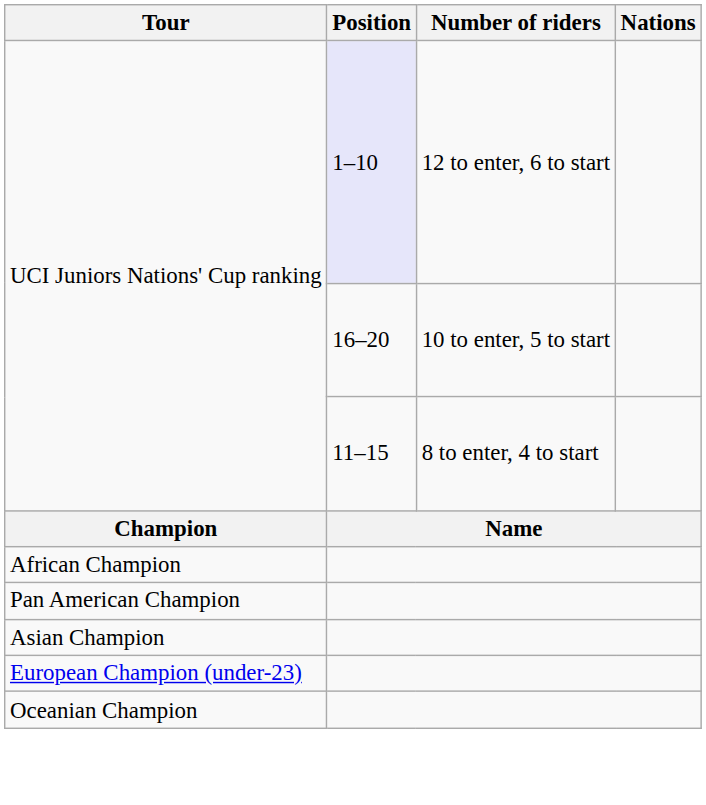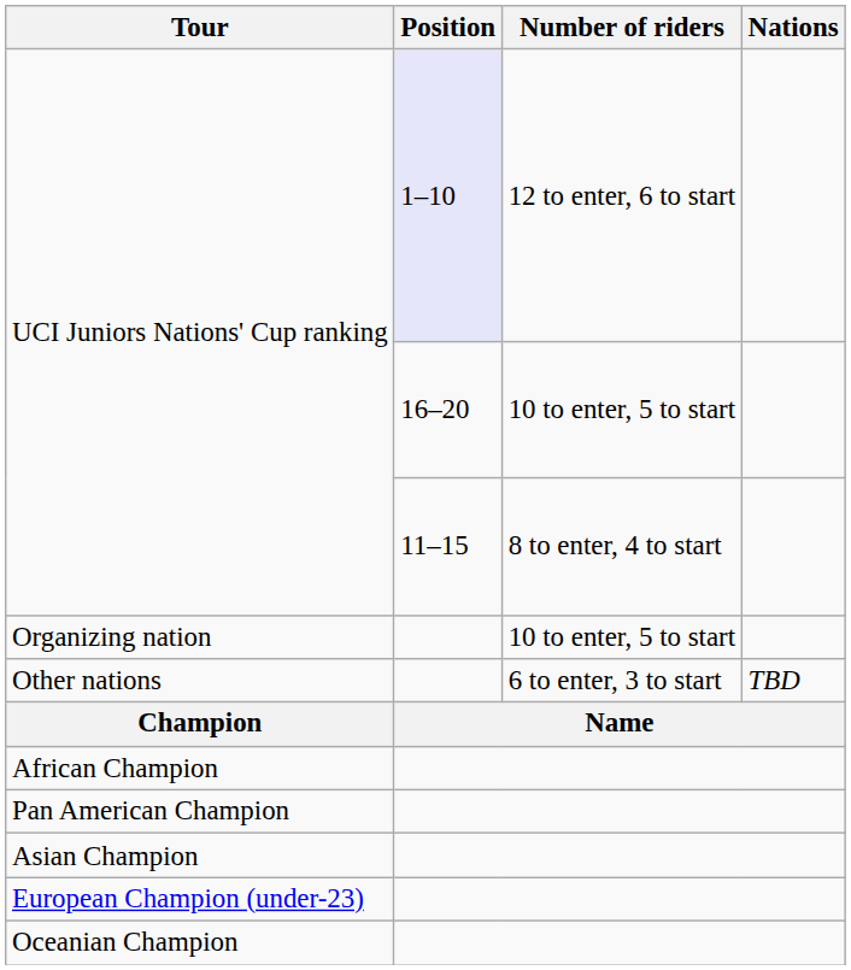+ row: Organizing nation | 10 to enter, 5 to start
+ row: Other nations | 6 to enter, 3 to start | TBD
